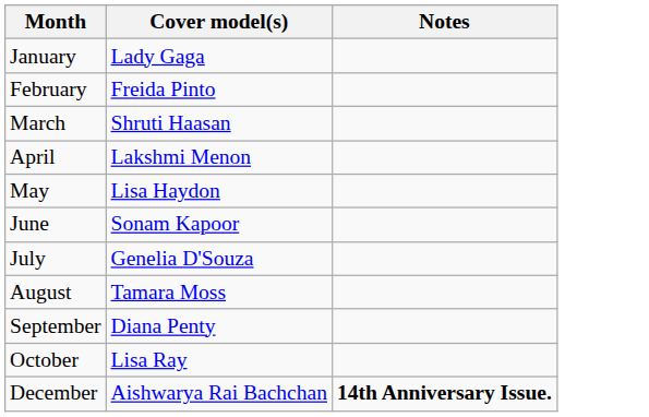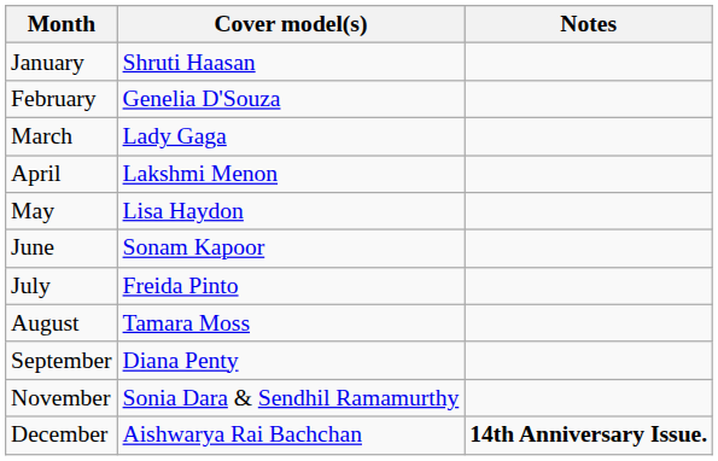January | Cover model(s): Lady Gaga -> Shruti Haasan
February | Cover model(s): Freida Pinto -> Genelia D'Souza
March | Cover model(s): Shruti Haasan -> Lady Gaga
July | Cover model(s): Genelia D'Souza -> Freida Pinto
- row: October | Lisa Ray
+ row: November | Sonia Dara & Sendhil Ramamurthy
